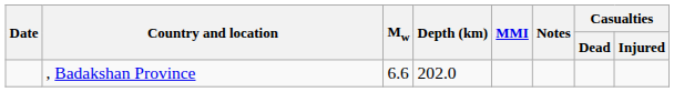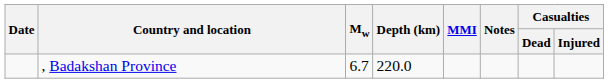, Badakshan Province | Mw: 6.6 -> 6.7
, Badakshan Province | Depth (km): 202.0 -> 220.0
